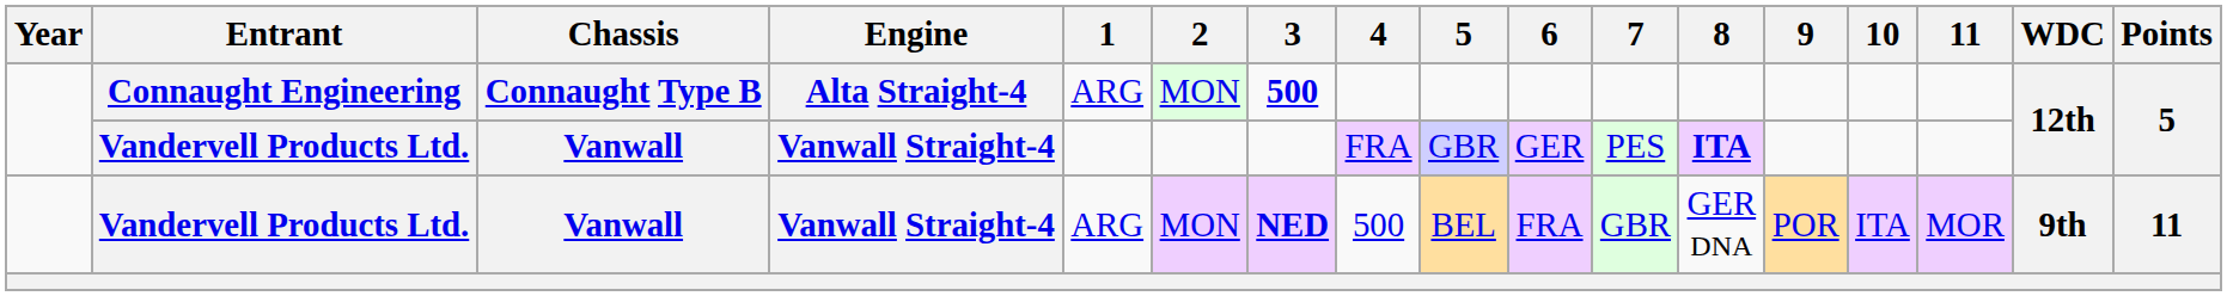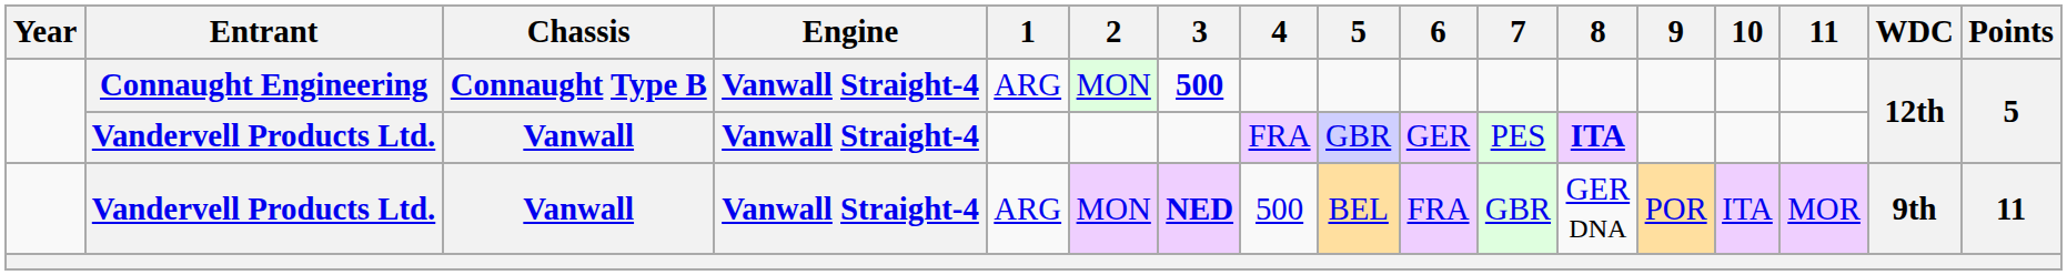Connaught Engineering | Engine: Alta Straight-4 -> Vanwall Straight-4
